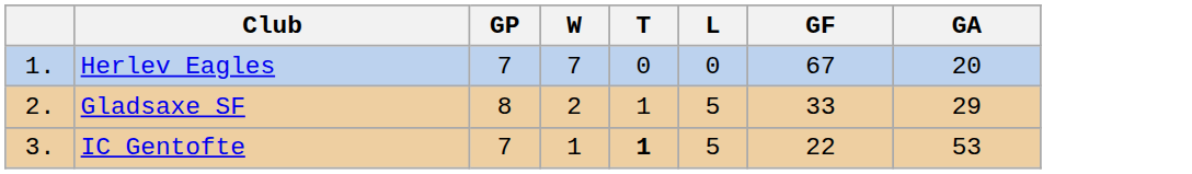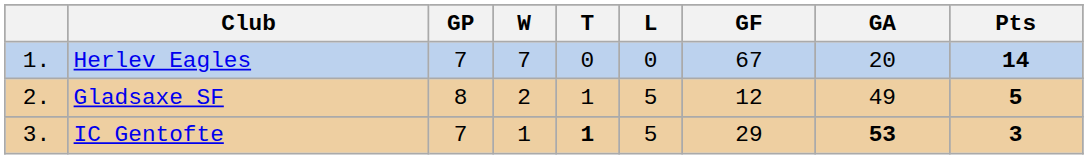+ column: Pts | 14 | 5 | 3
Gladsaxe SF | GF: 33 -> 12
Gladsaxe SF | GA: 29 -> 49
IC Gentofte | GF: 22 -> 29
IC Gentofte | GA: normal -> bold
